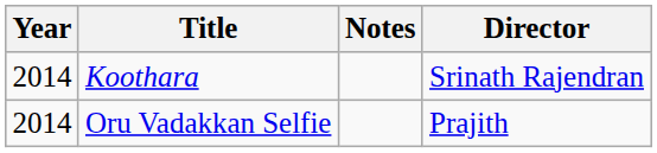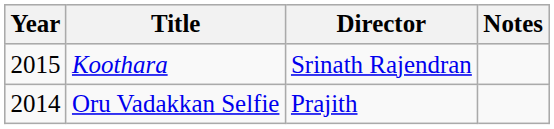columns swapped: Director <-> Notes
Koothara | Year: 2014 -> 2015
